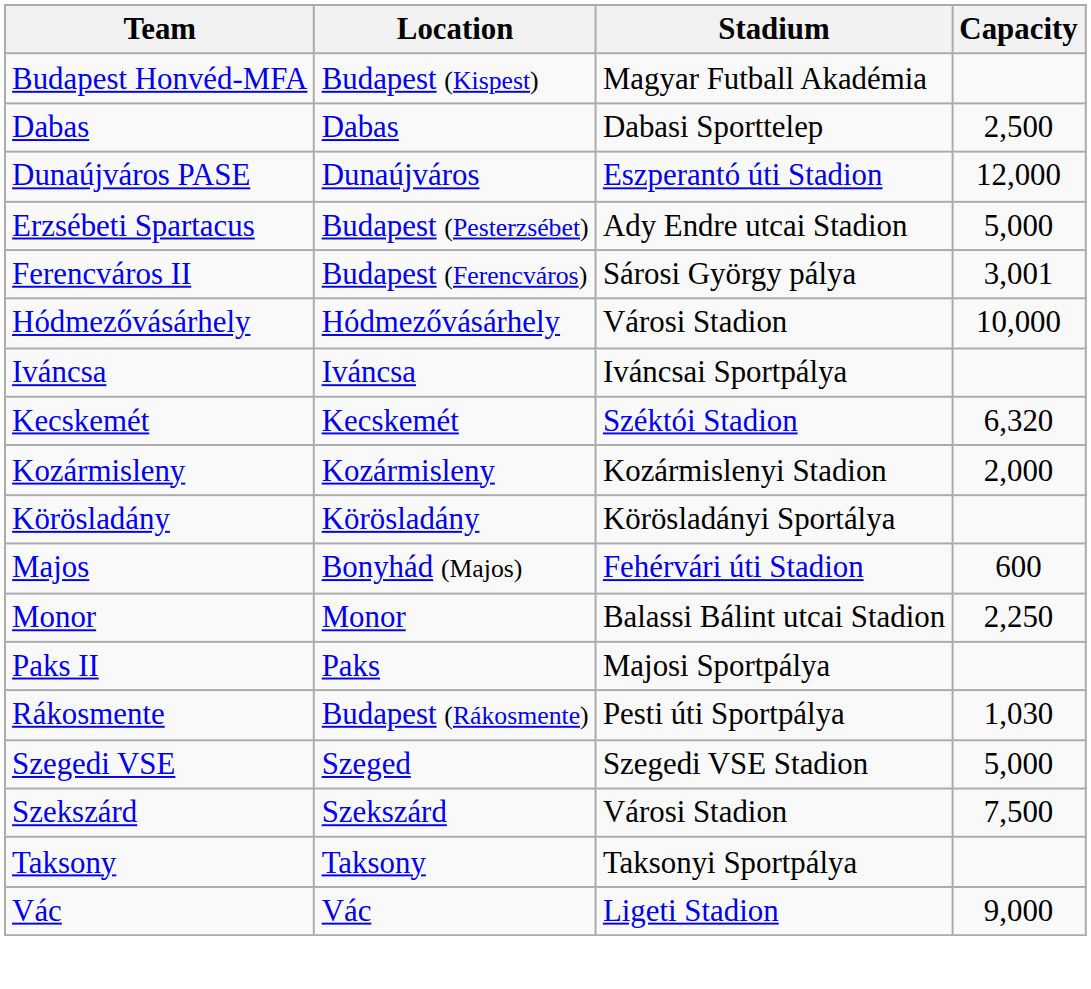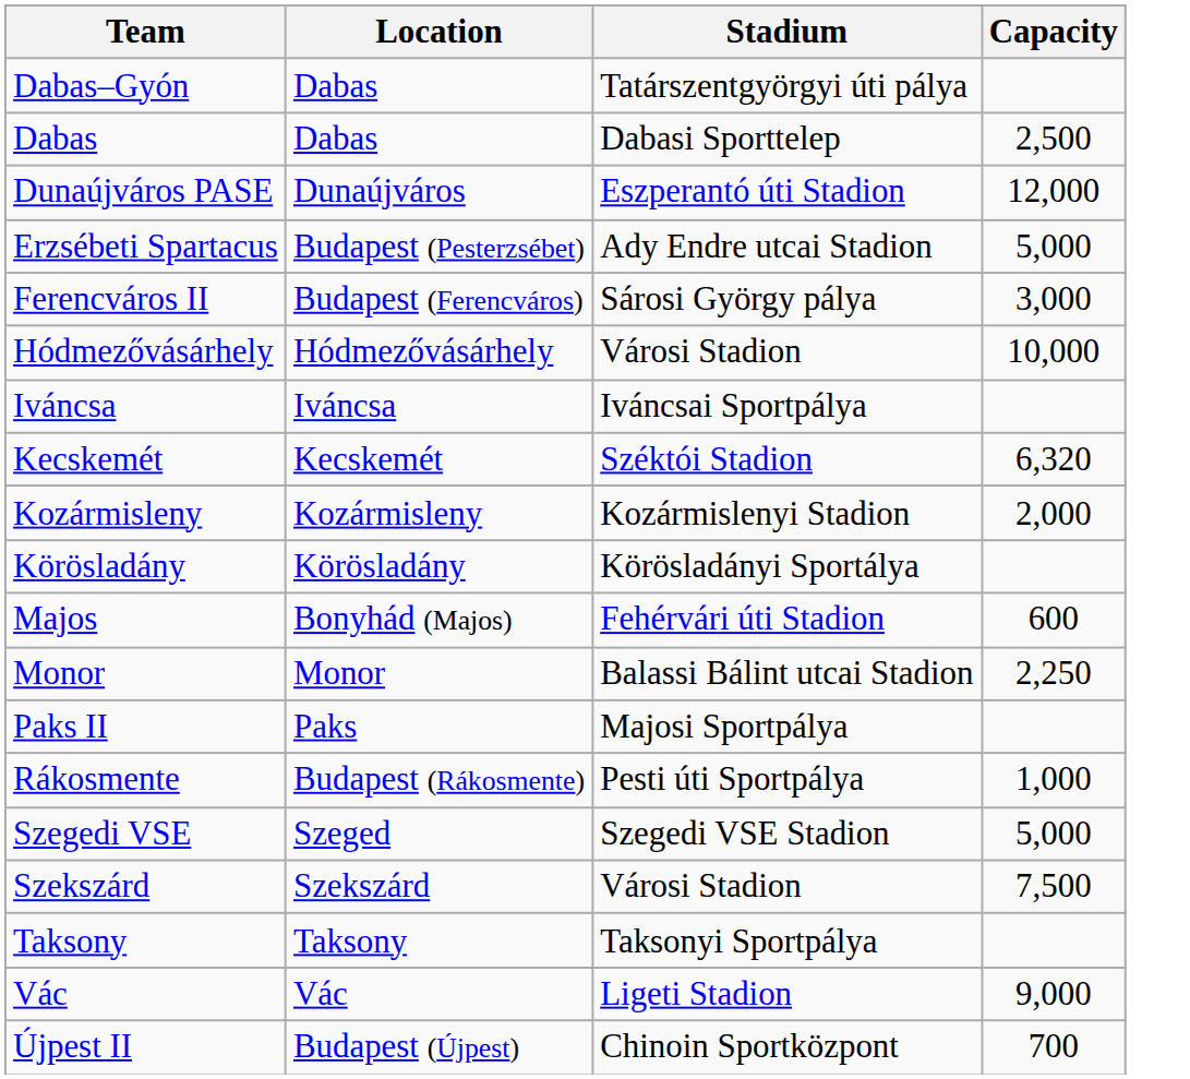- row: Budapest Honvéd-MFA | Budapest (Kispest) | Magyar Futball Akadémia
+ row: Dabas–Gyón | Dabas | Tatárszentgyörgyi úti pálya
Ferencváros II | Capacity: 3,001 -> 3,000
Rákosmente | Capacity: 1,030 -> 1,000
+ row: Újpest II | Budapest (Újpest) | Chinoin Sportközpont | 700
